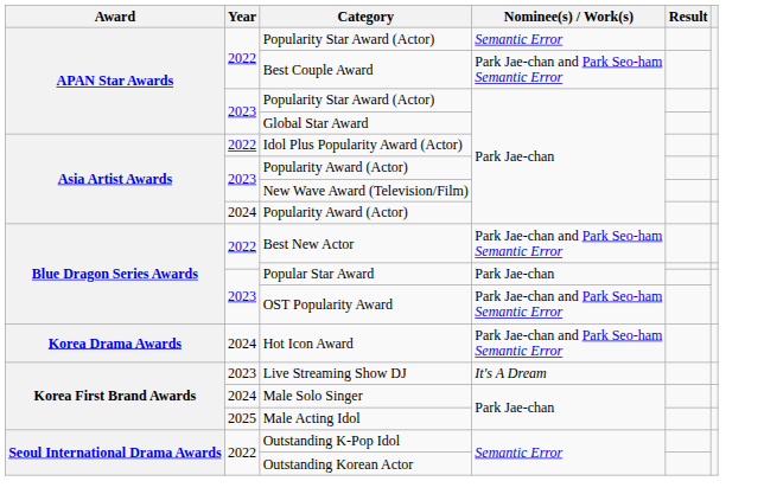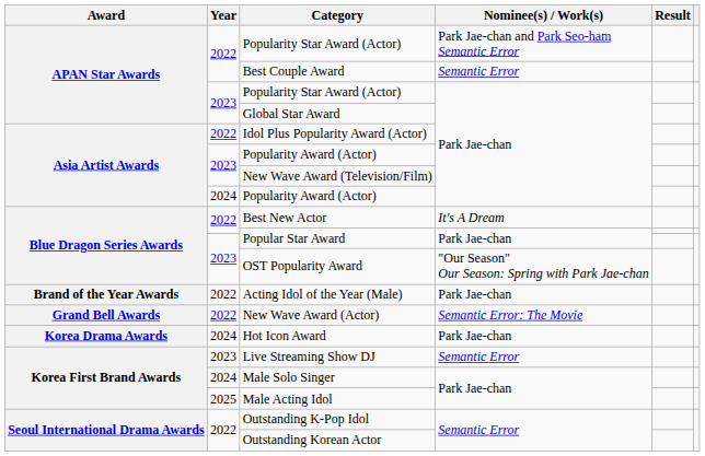2022 / Popularity Star Award (Actor) | Nominee(s) / Work(s): Semantic Error -> Park Jae-chan and Park Seo-ham Semantic Error
Best Couple Award | Nominee(s) / Work(s): Park Jae-chan and Park Seo-ham Semantic Error -> Semantic Error
Best New Actor | Nominee(s) / Work(s): Park Jae-chan and Park Seo-ham Semantic Error -> It's A Dream
OST Popularity Award | Nominee(s) / Work(s): Park Jae-chan and Park Seo-ham Semantic Error -> "Our Season" Our Season: Spring with Park Jae-chan
+ row: Brand of the Year Awards | 2022 | Acting Idol of the Year (Male) | Park Jae-chan
+ row: Grand Bell Awards | 2022 | New Wave Award (Actor) | Semantic Error: The Movie
Hot Icon Award | Nominee(s) / Work(s): Park Jae-chan and Park Seo-ham Semantic Error -> Park Jae-chan
Live Streaming Show DJ | Nominee(s) / Work(s): It's A Dream -> Semantic Error
